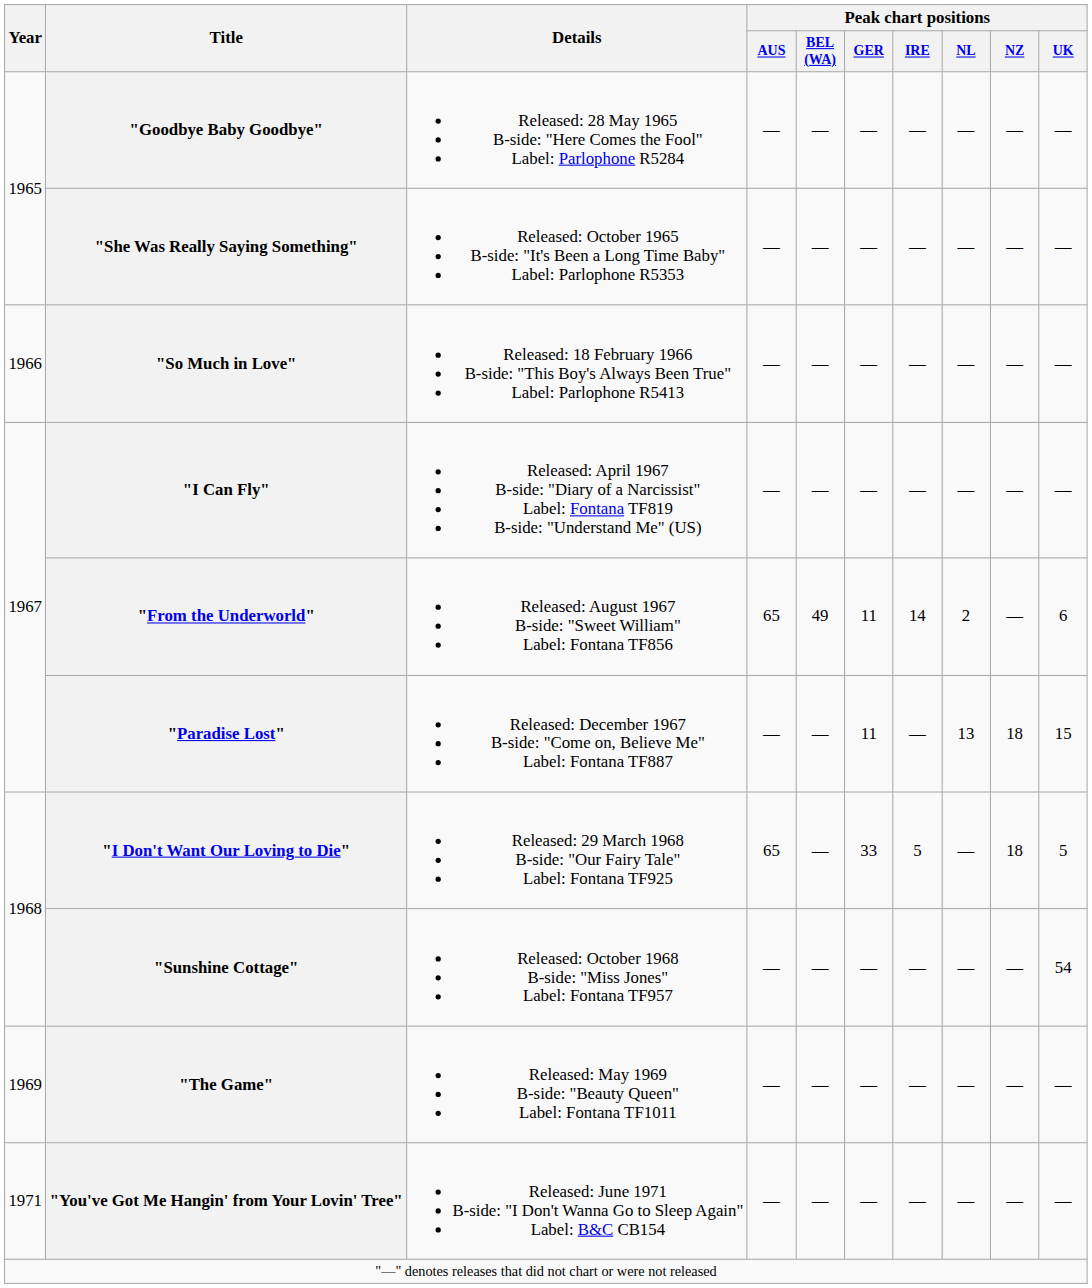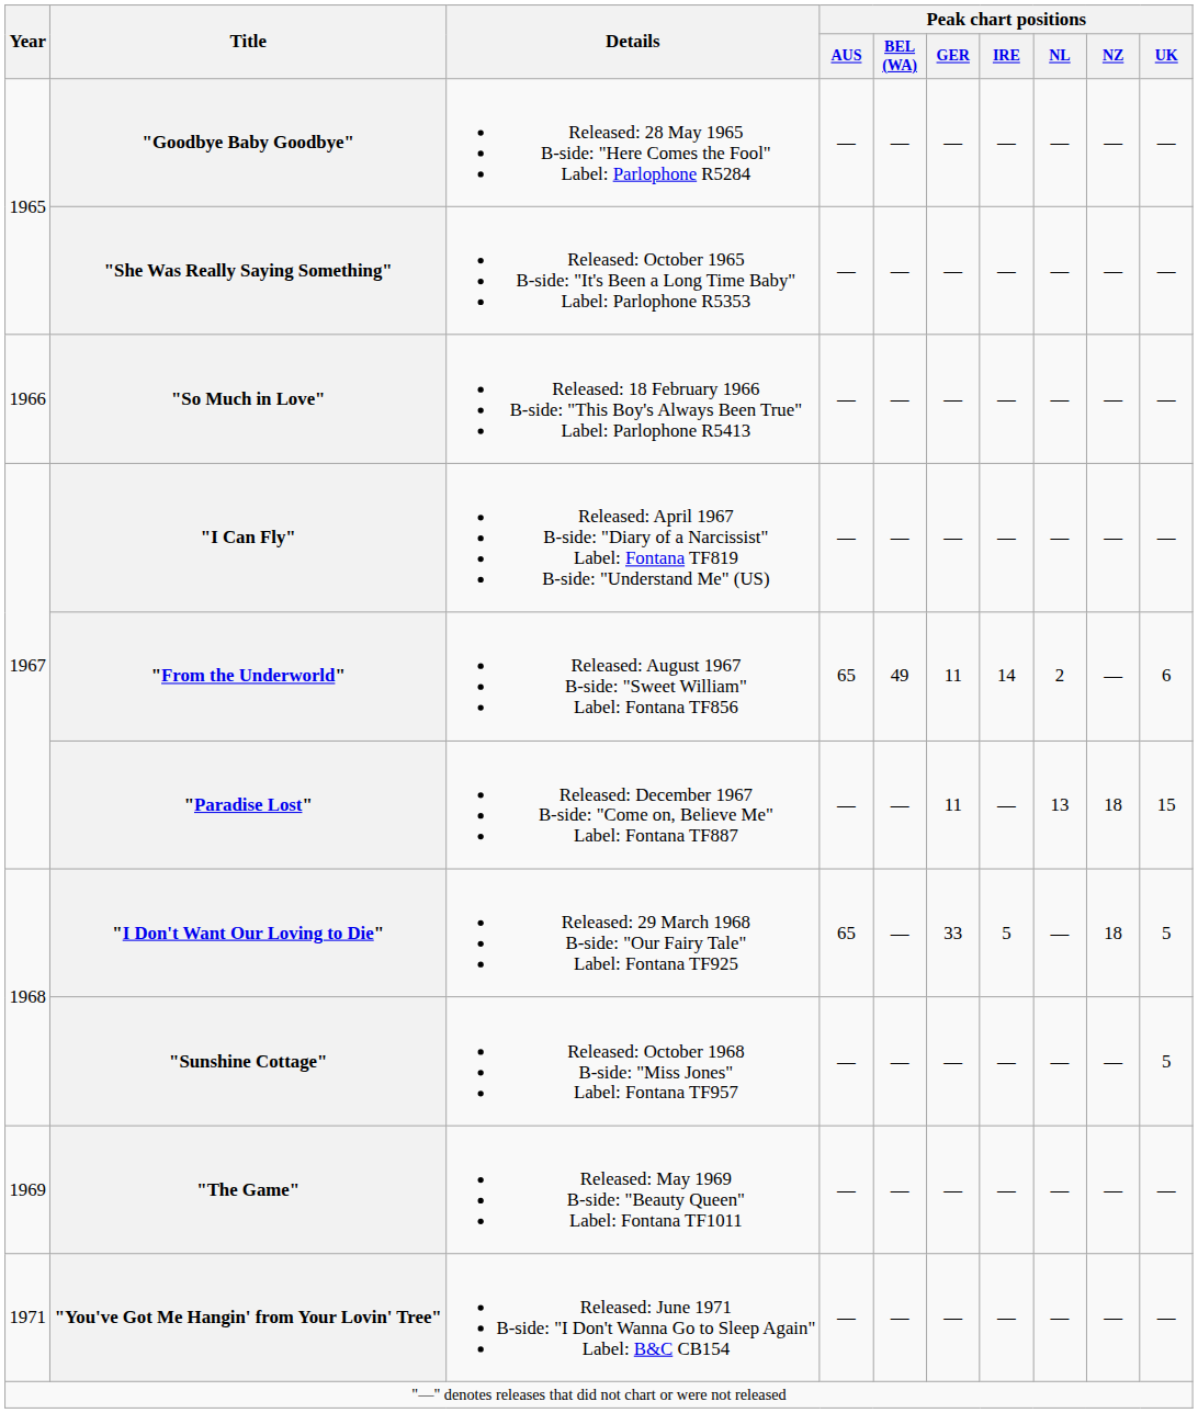"Sunshine Cottage" | Peak chart positions / UK: 54 -> 5
